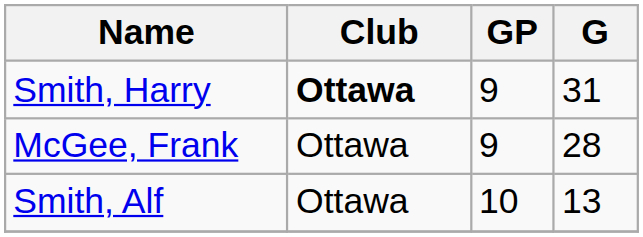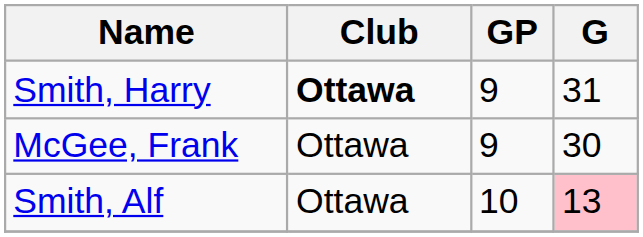McGee, Frank | G: 28 -> 30
Smith, Alf | G: no background -> pink background
